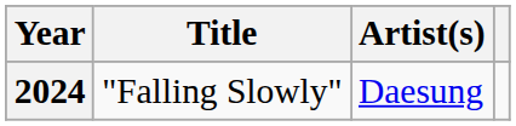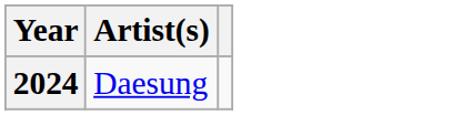- column: Title | "Falling Slowly"
